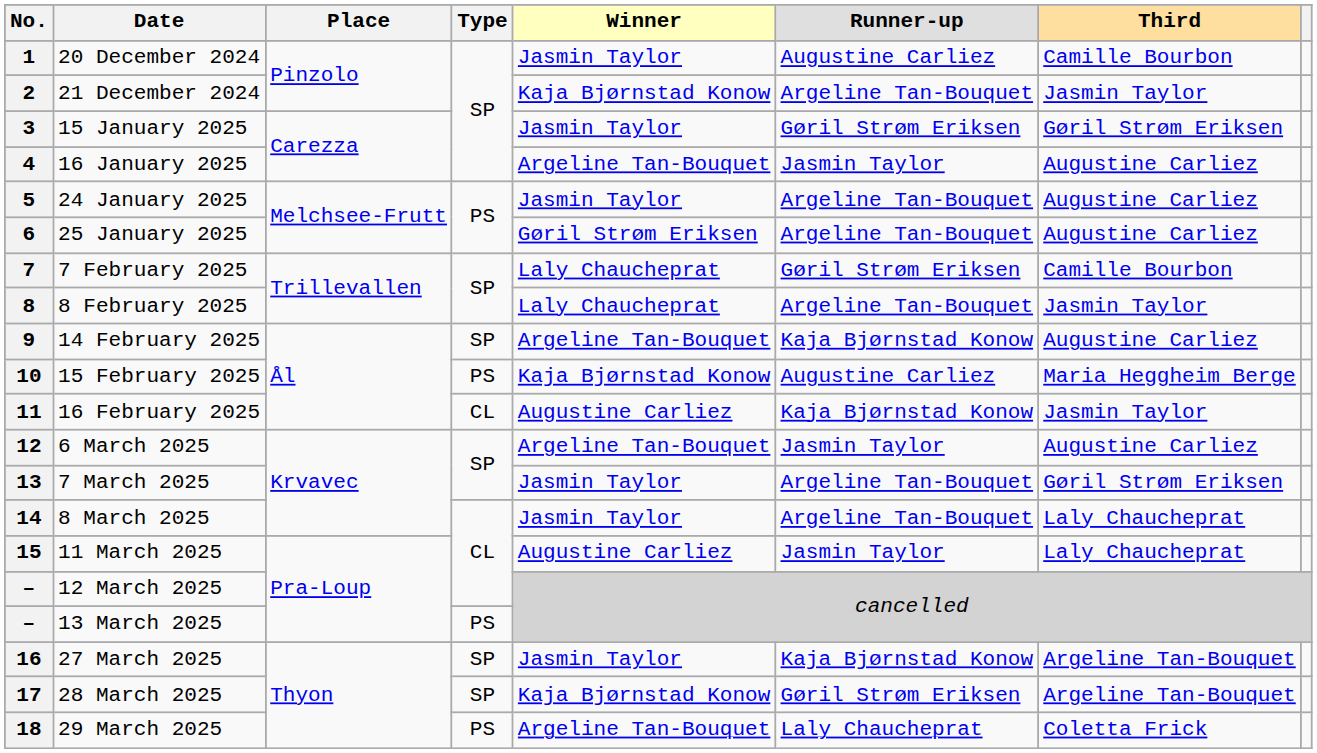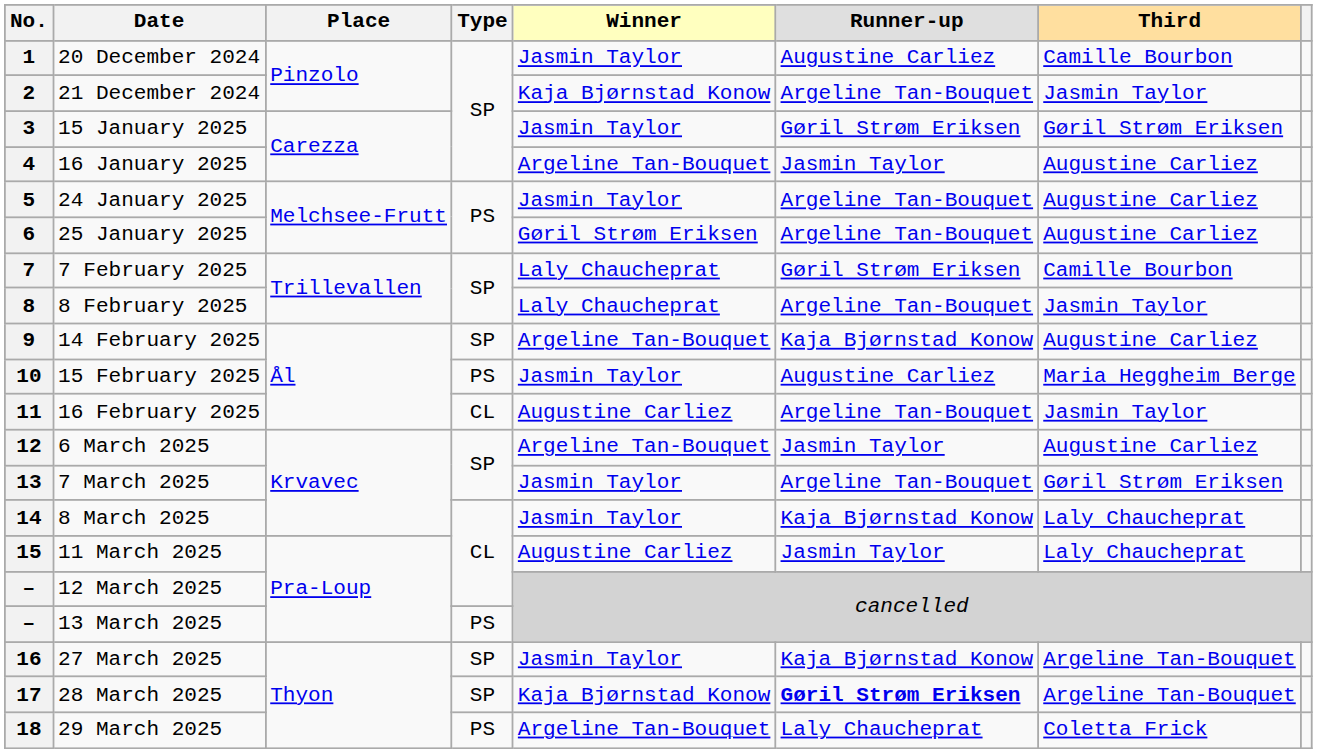10 | Winner: Kaja Bjørnstad Konow -> Jasmin Taylor
11 | Runner-up: Kaja Bjørnstad Konow -> Argeline Tan-Bouquet
14 | Runner-up: Argeline Tan-Bouquet -> Kaja Bjørnstad Konow
17 | Runner-up: normal -> bold
